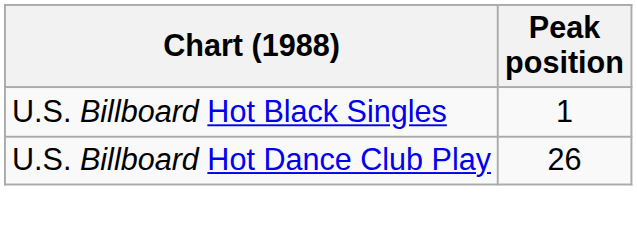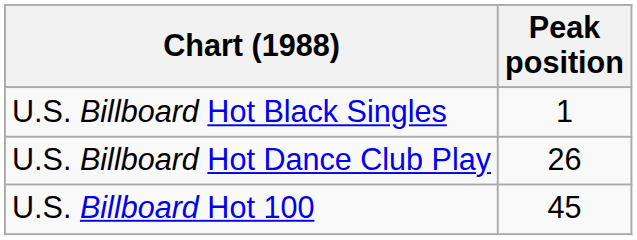+ row: U.S. Billboard Hot 100 | 45
